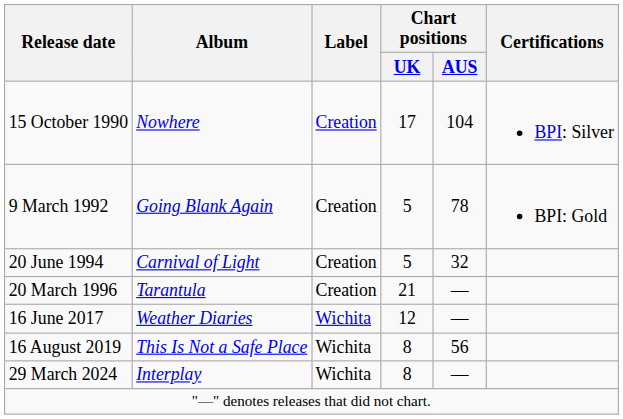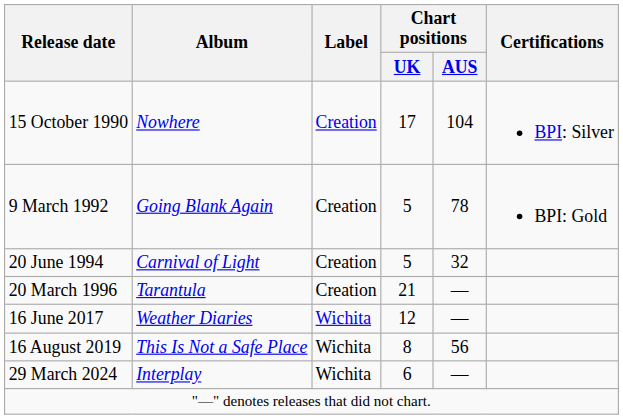29 March 2024 | Chart positions / UK: 8 -> 6
